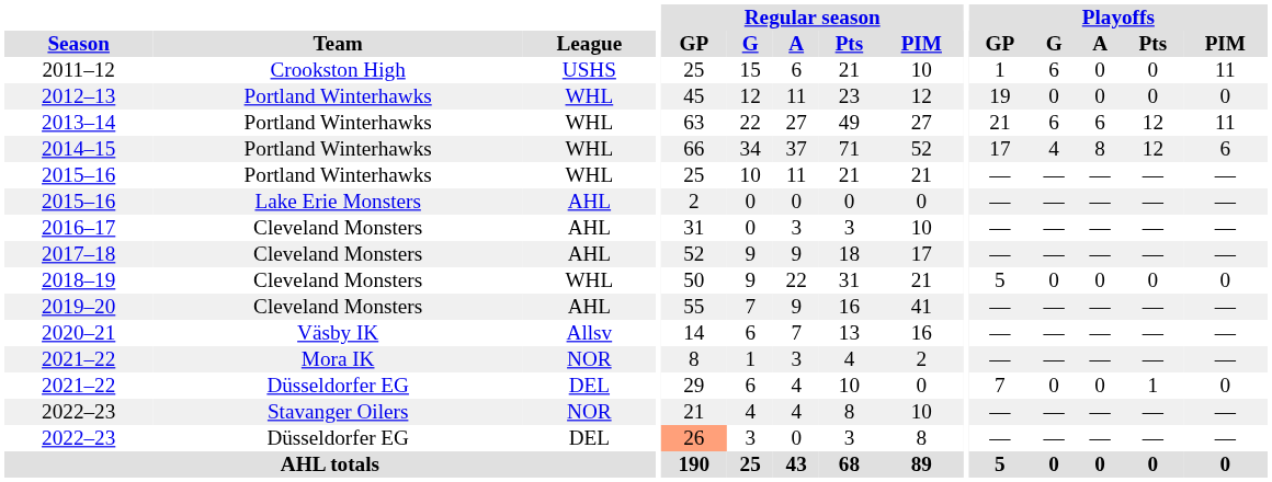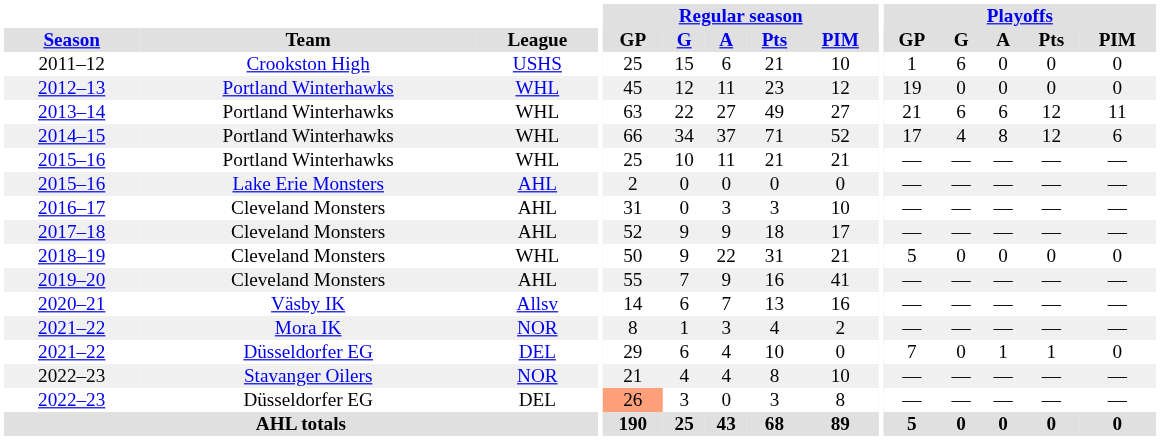2011–12 | Playoffs / PIM: 11 -> 0
2021–22 / Düsseldorfer EG | Playoffs / A: 0 -> 1
